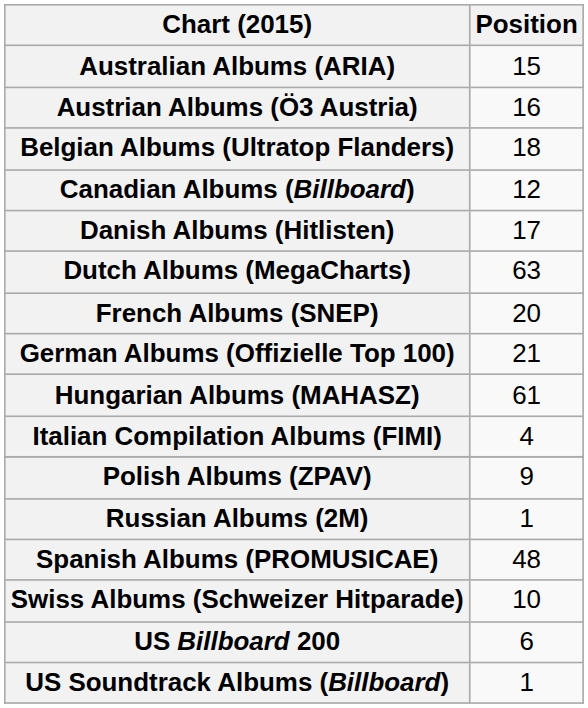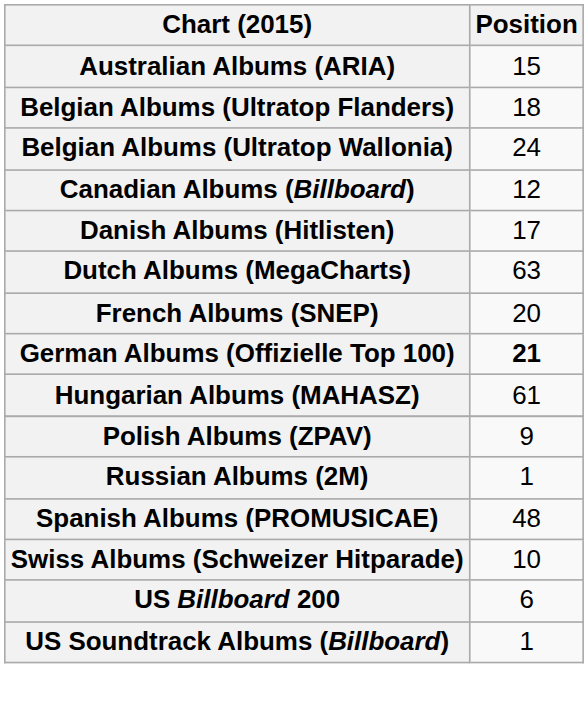- row: Austrian Albums (Ö3 Austria) | 16
+ row: Belgian Albums (Ultratop Wallonia) | 24
German Albums (Offizielle Top 100) | Position: normal -> bold
- row: Italian Compilation Albums (FIMI) | 4
